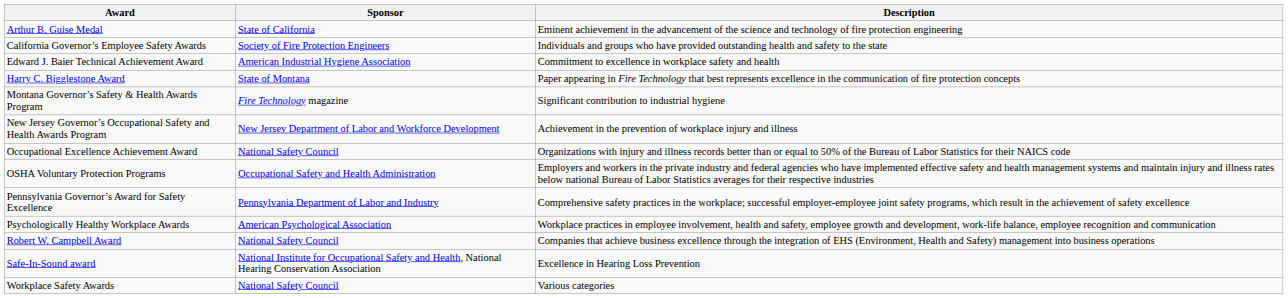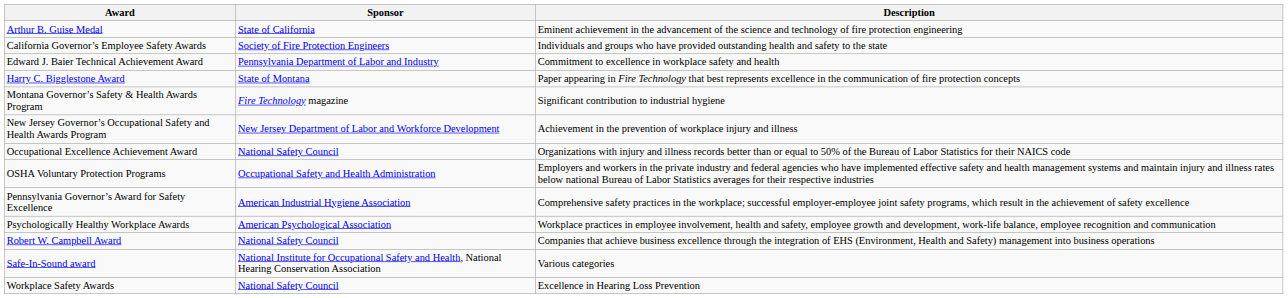Edward J. Baier Technical Achievement Award | Sponsor: American Industrial Hygiene Association -> Pennsylvania Department of Labor and Industry
Pennsylvania Governor’s Award for Safety Excellence | Sponsor: Pennsylvania Department of Labor and Industry -> American Industrial Hygiene Association
Safe-In-Sound award | Description: Excellence in Hearing Loss Prevention -> Various categories
Workplace Safety Awards | Description: Various categories -> Excellence in Hearing Loss Prevention
